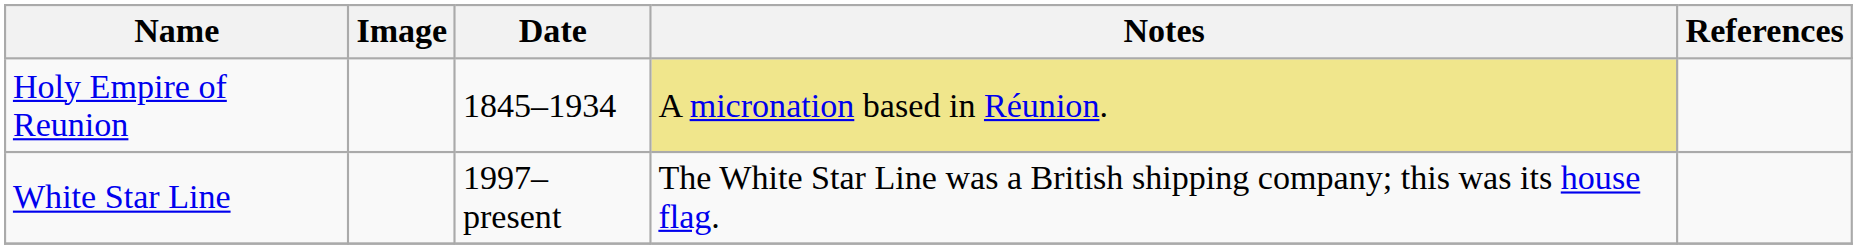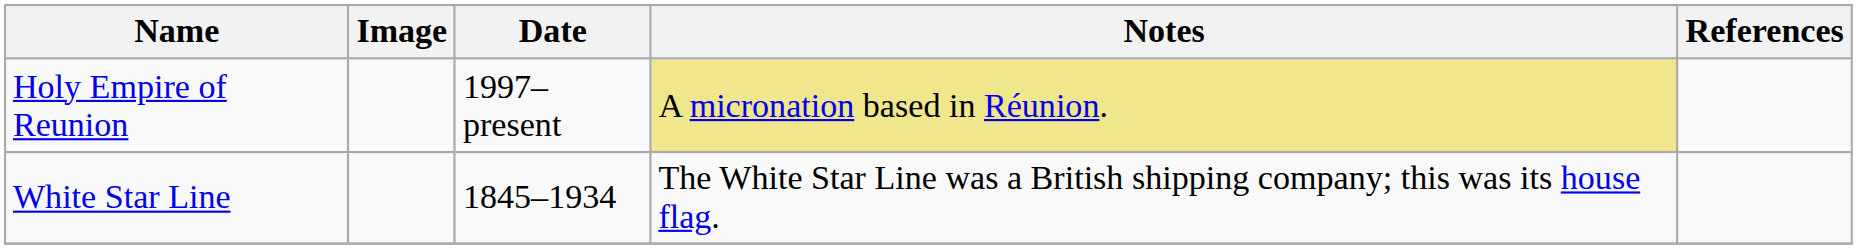Holy Empire of Reunion | Date: 1845–1934 -> 1997–present
White Star Line | Date: 1997–present -> 1845–1934
